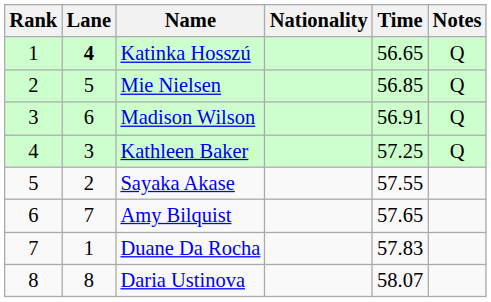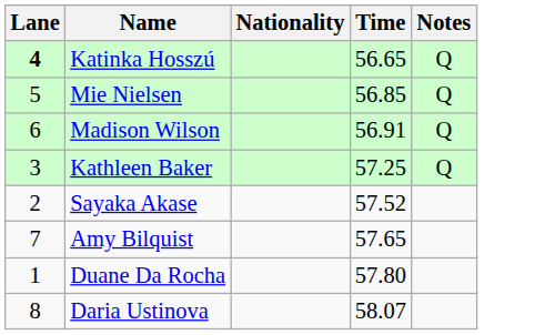- column: Rank | 1 | 2 | 3 | 4 | 5 | 6 | 7 | 8
Sayaka Akase | Time: 57.55 -> 57.52
Duane Da Rocha | Time: 57.83 -> 57.80
